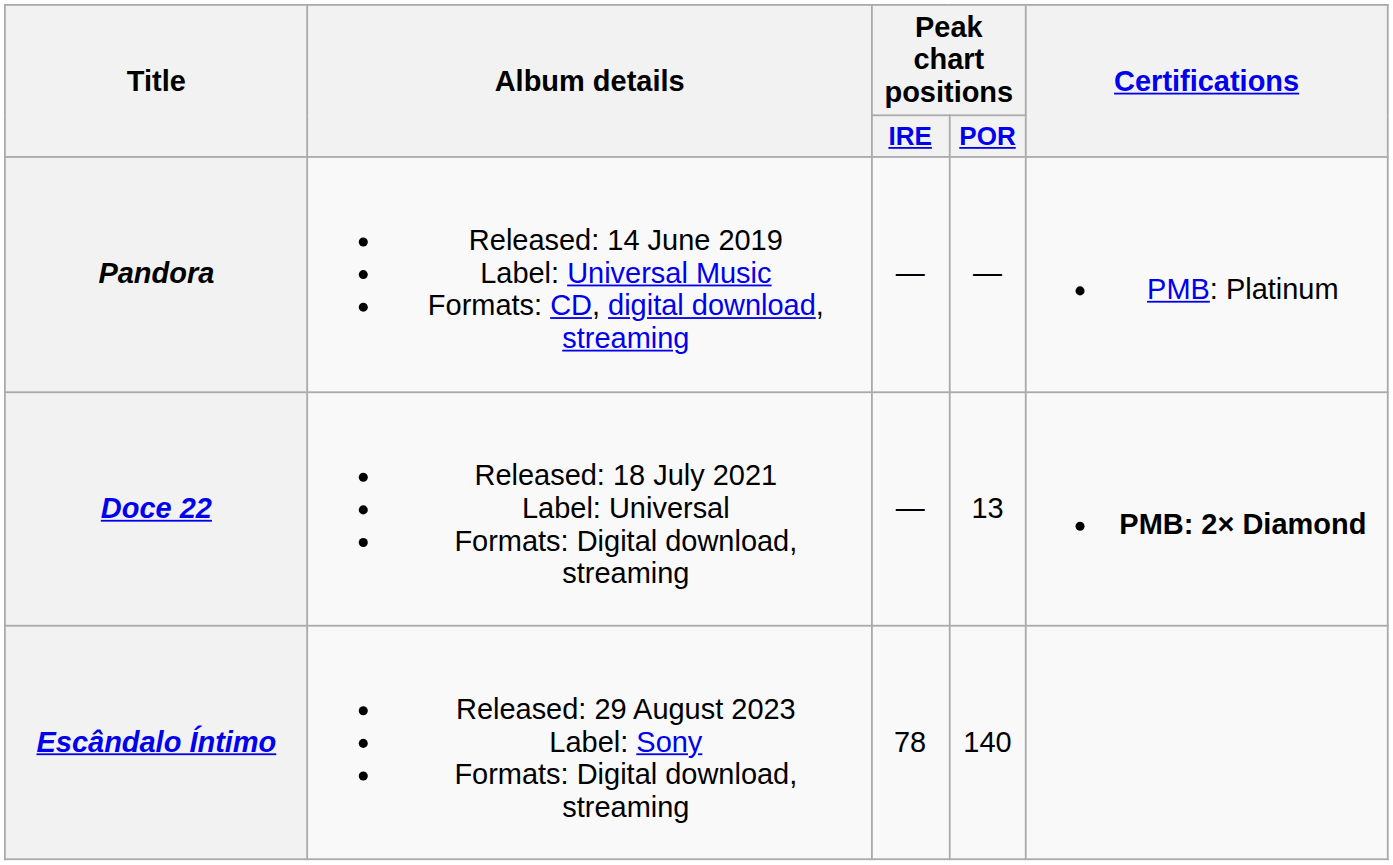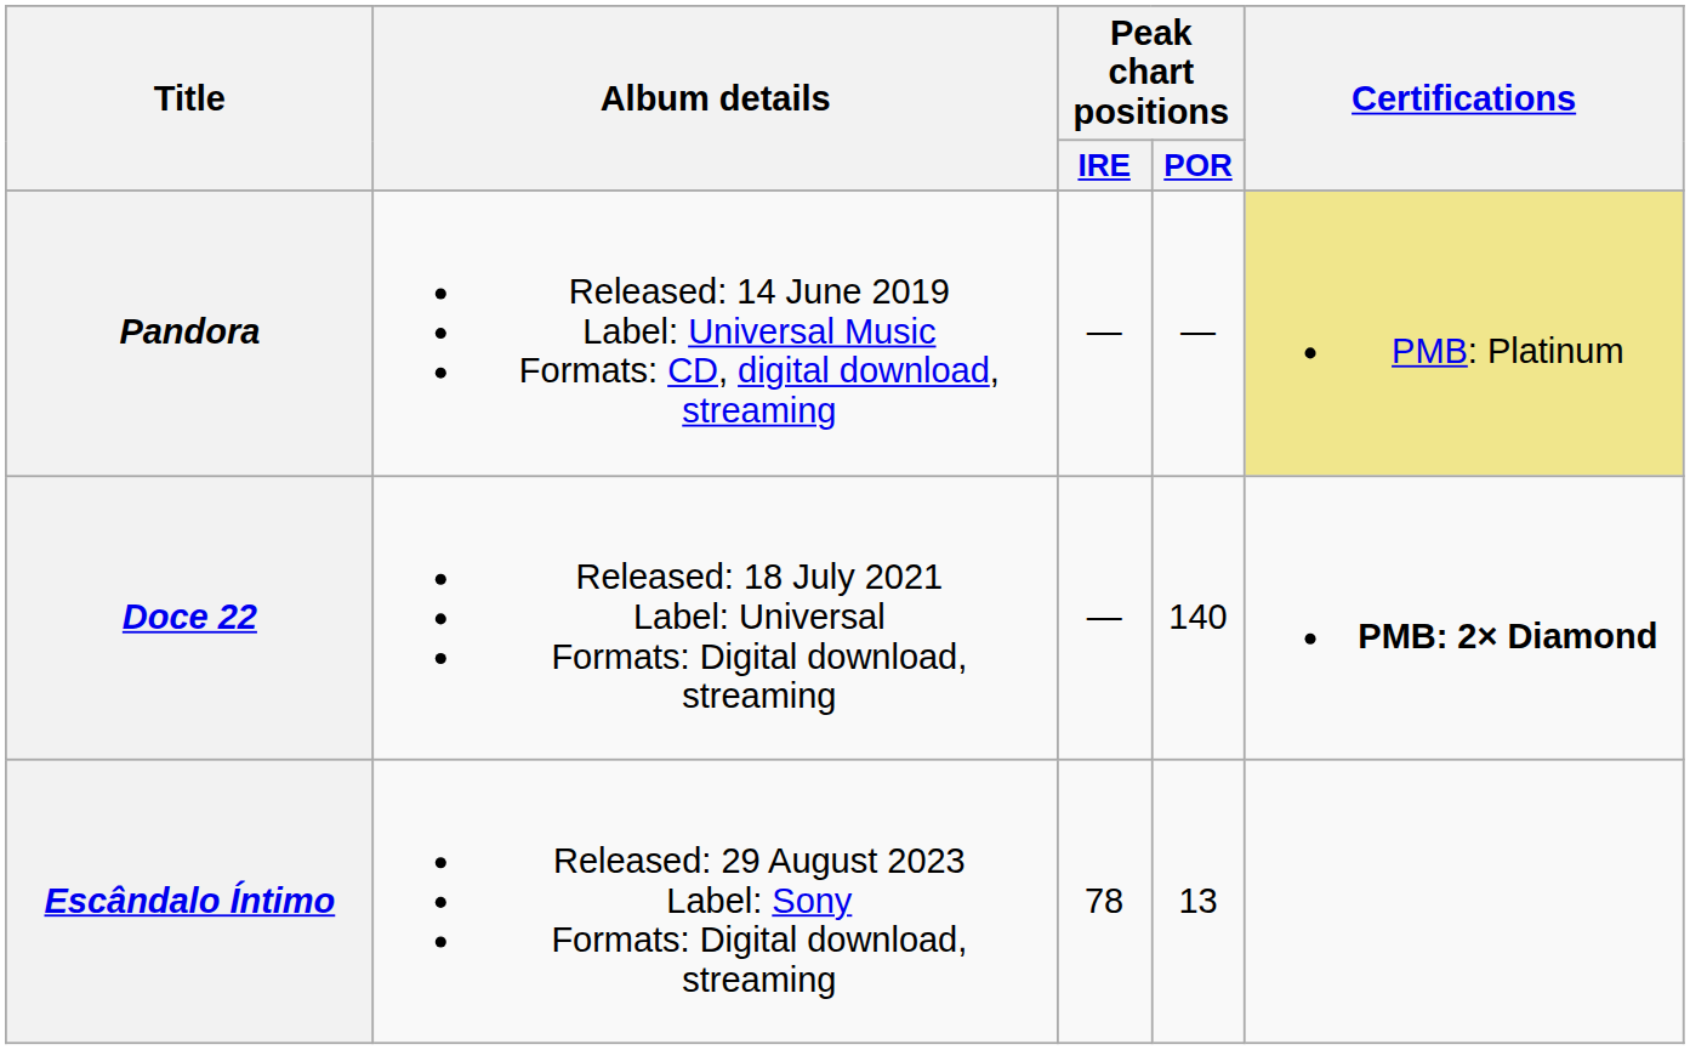Pandora | Certifications: no background -> khaki background
Doce 22 | Peak chart positions / POR: 13 -> 140
Escândalo Íntimo | Peak chart positions / POR: 140 -> 13
